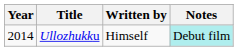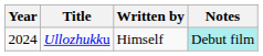Ullozhukku | Year: 2014 -> 2024
